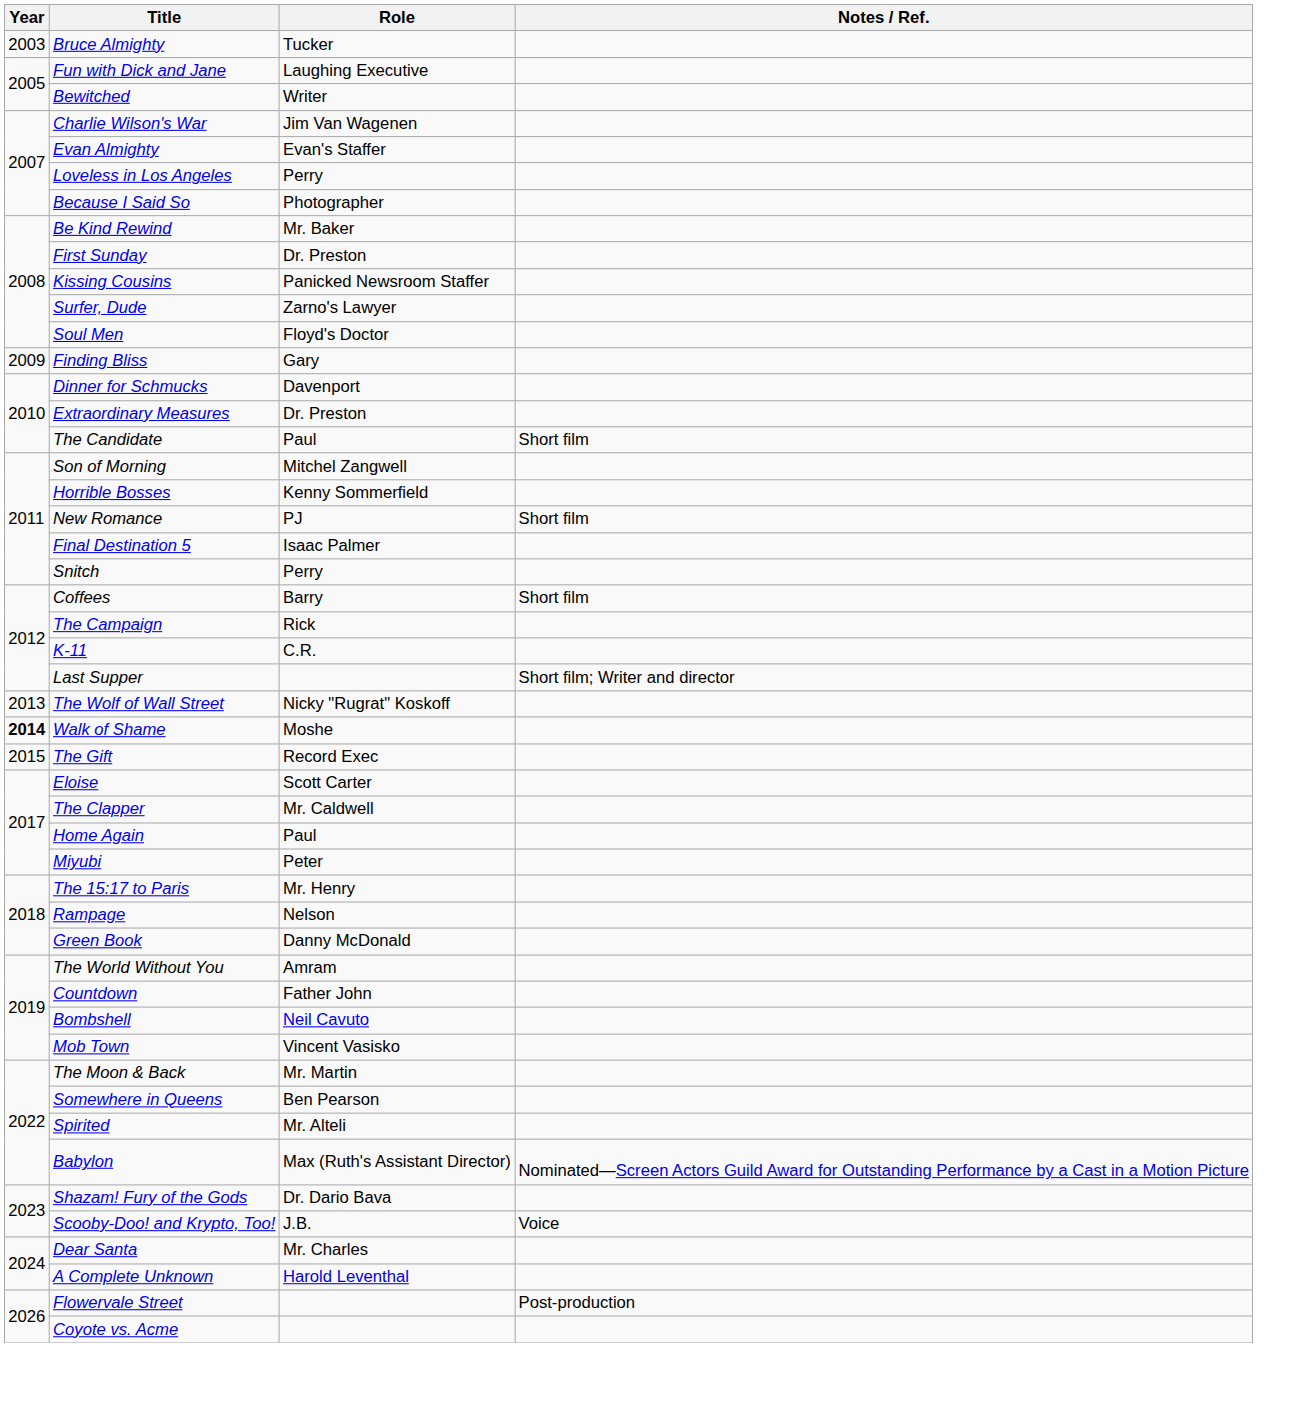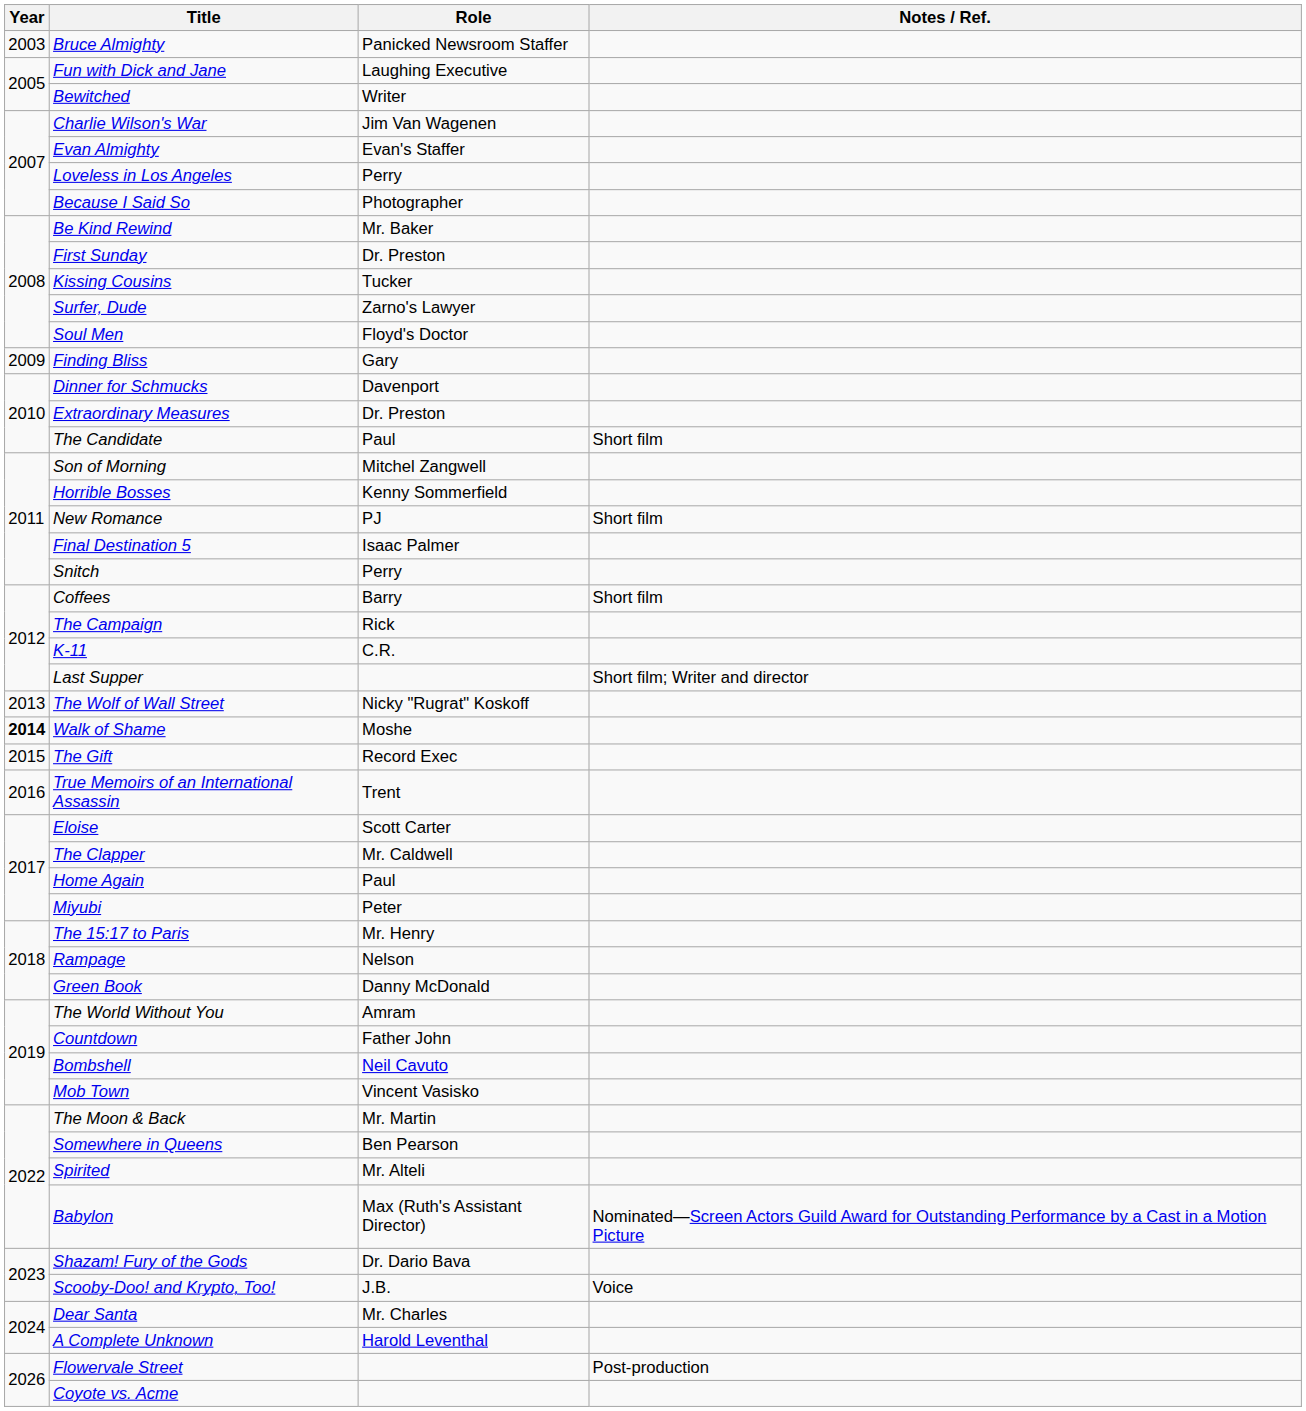Bruce Almighty | Role: Tucker -> Panicked Newsroom Staffer
Kissing Cousins | Role: Panicked Newsroom Staffer -> Tucker
+ row: 2016 | True Memoirs of an International Assassin | Trent
